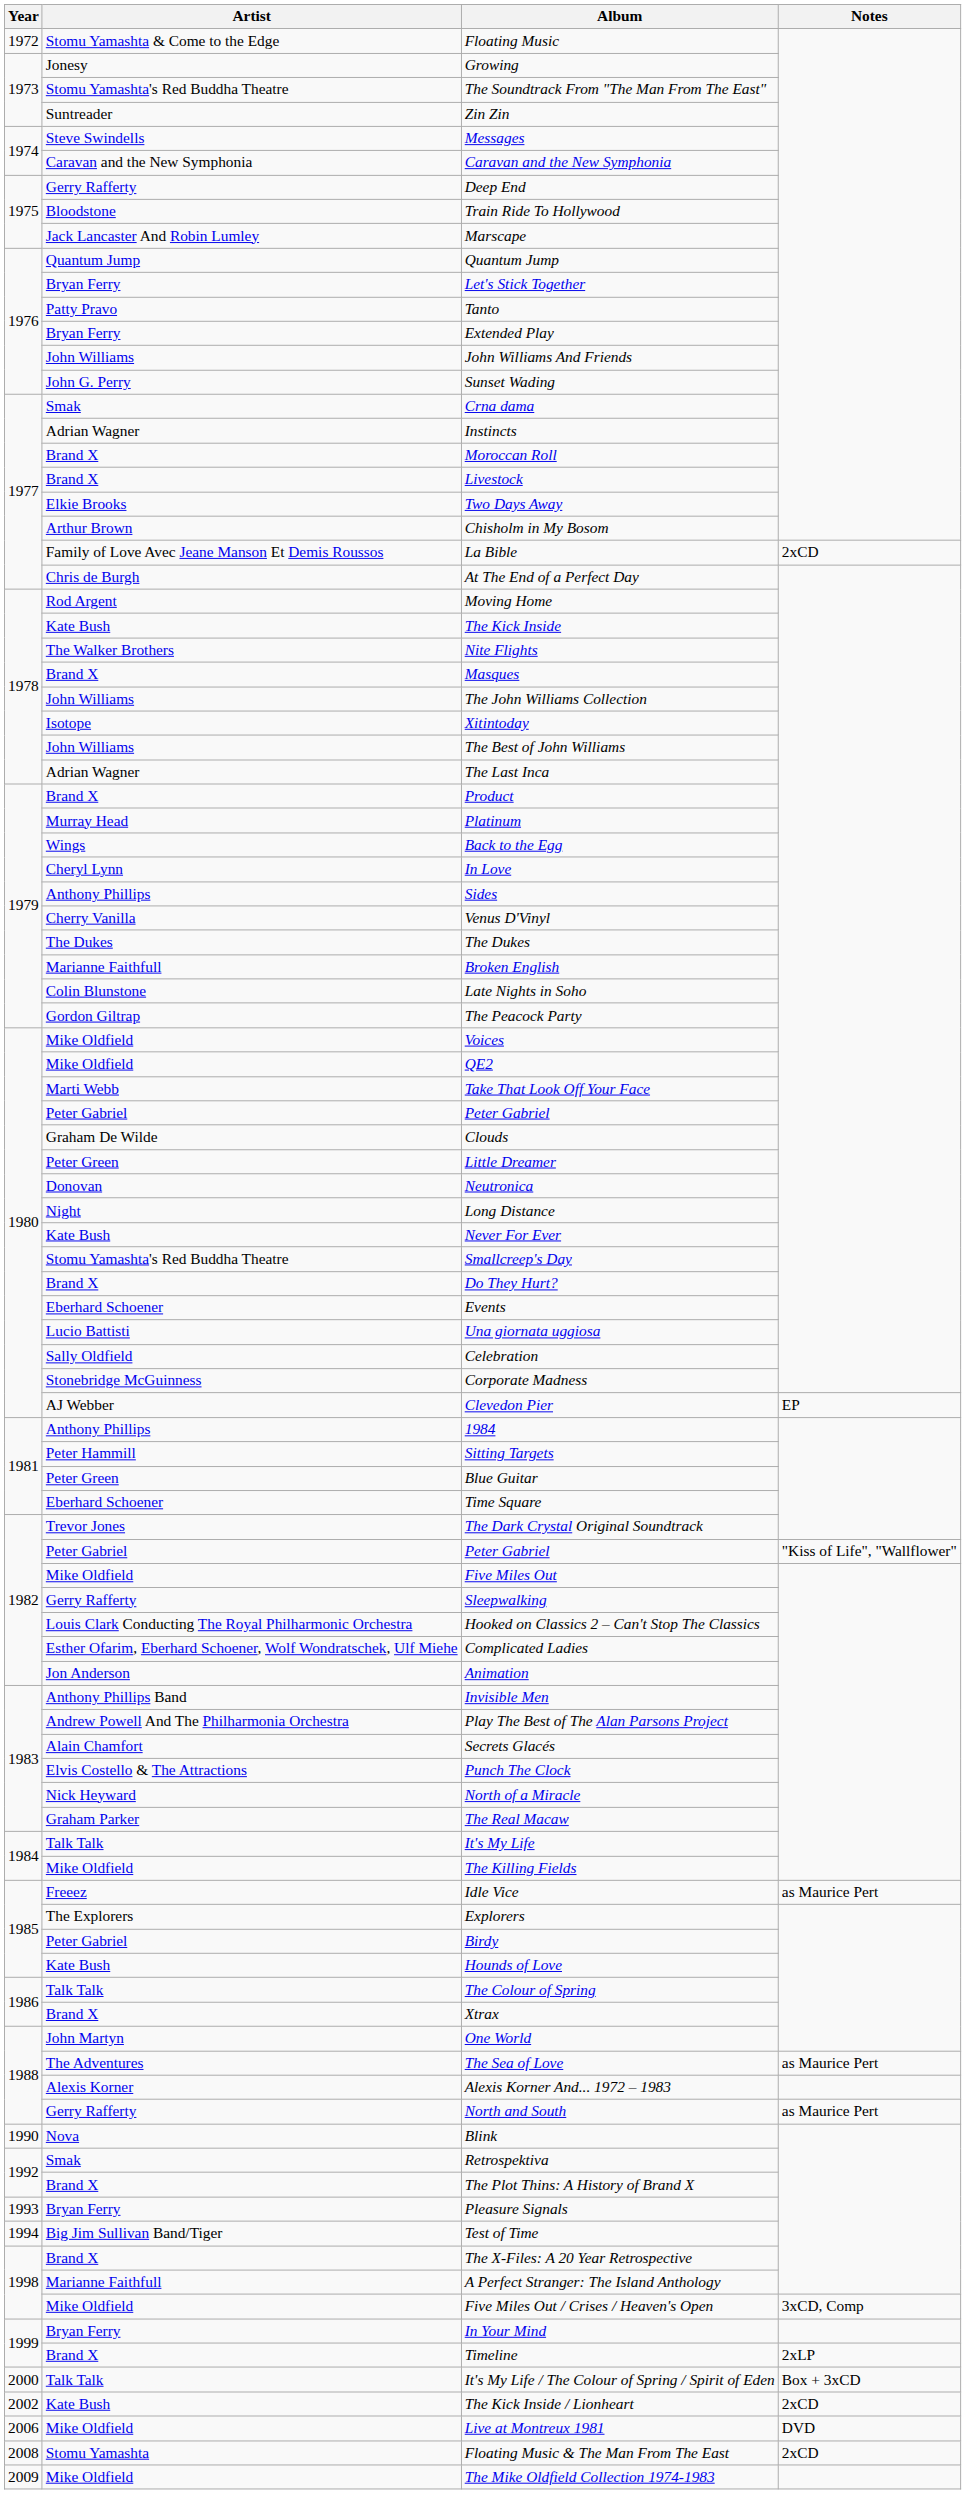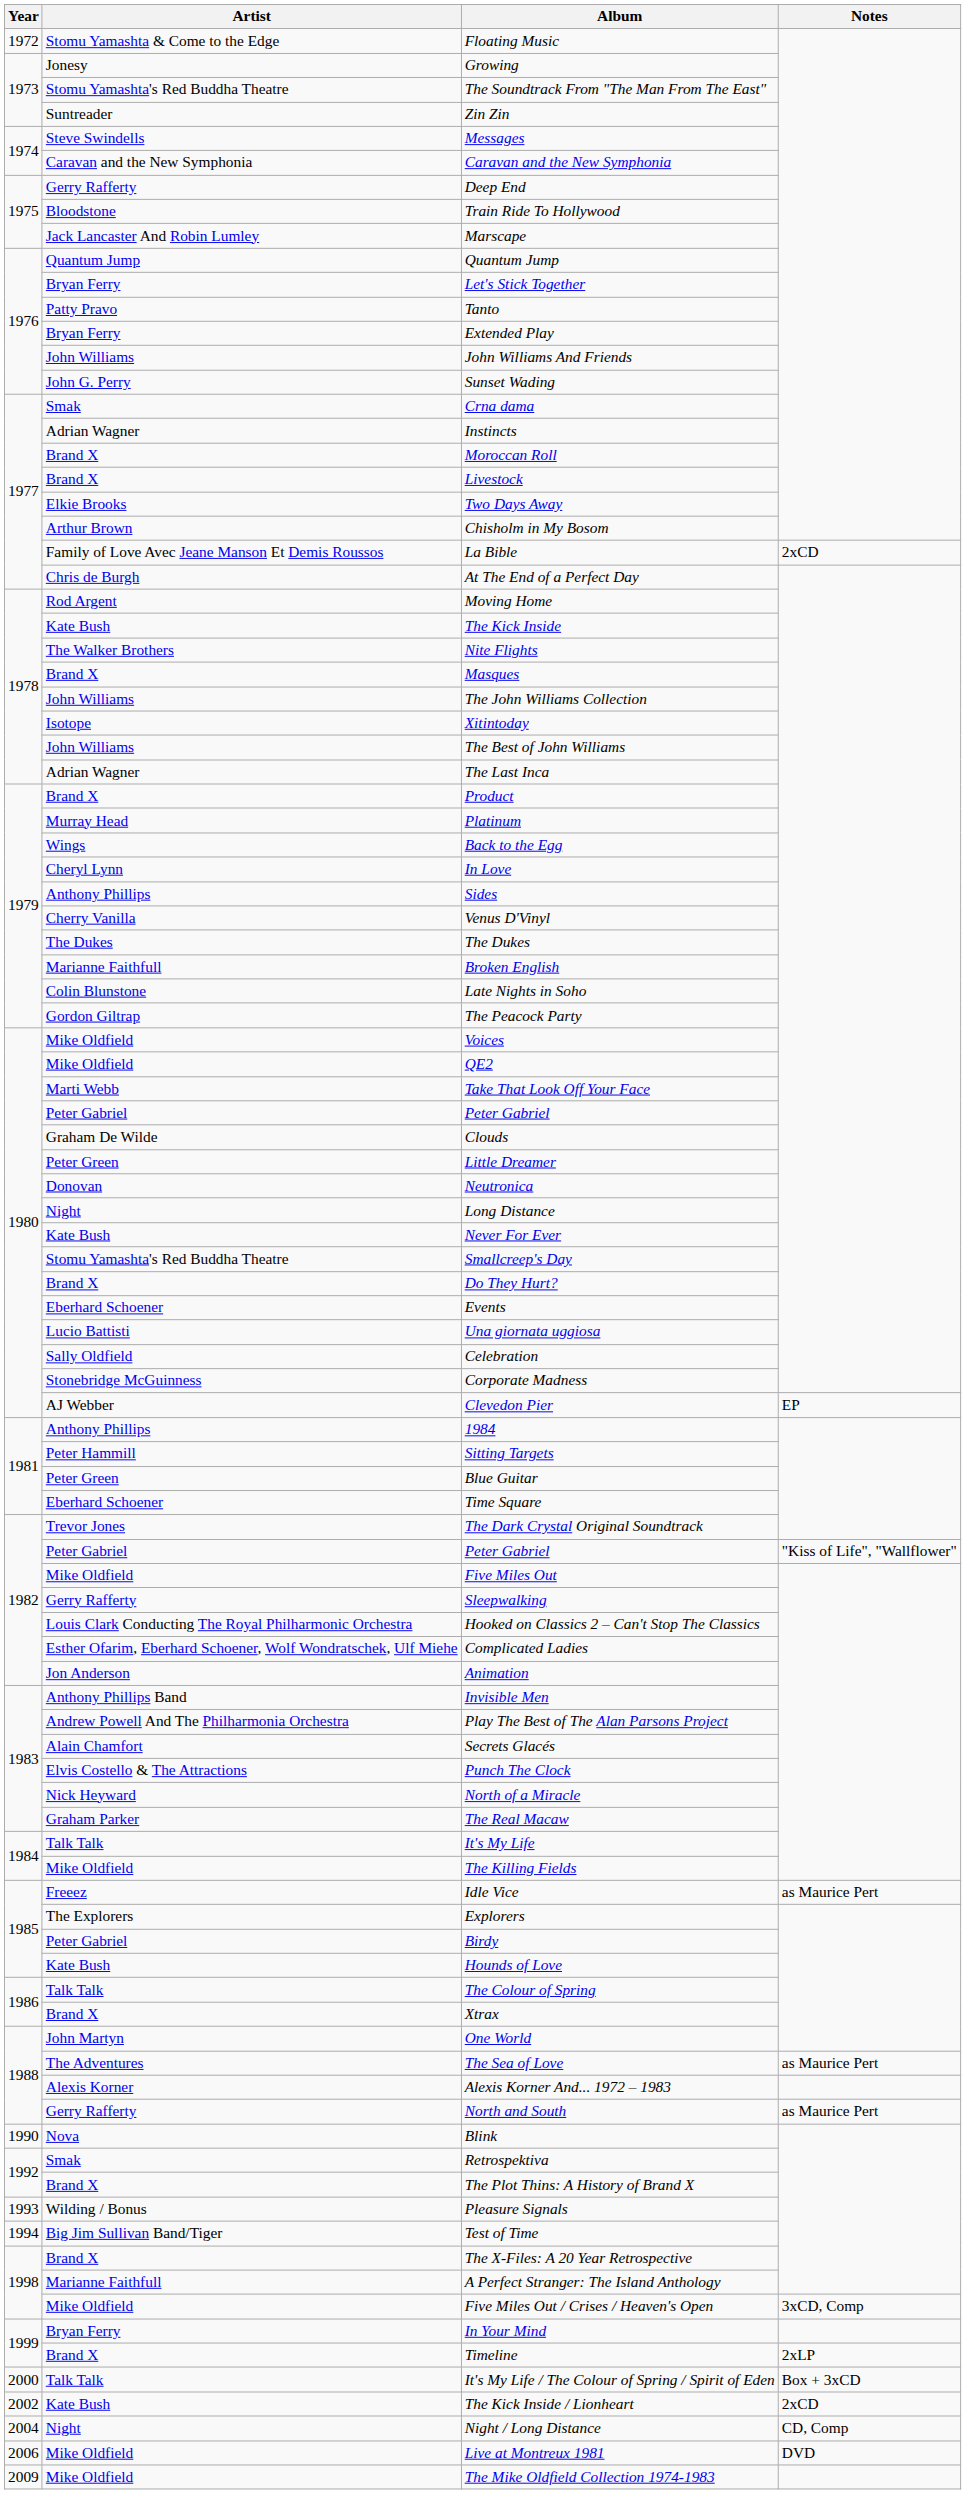Pleasure Signals | Artist: Bryan Ferry -> Wilding / Bonus
+ row: 2004 | Night | Night / Long Distance | CD, Comp
- row: 2008 | Stomu Yamashta | Floating Music & The Man From The East | 2xCD
